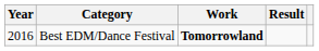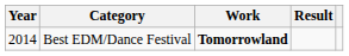Best EDM/Dance Festival | Year: 2016 -> 2014
